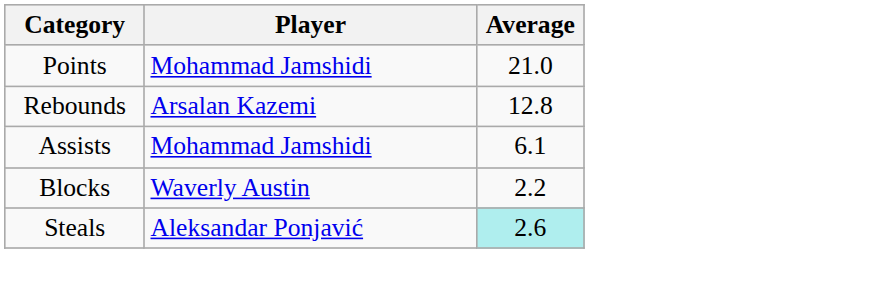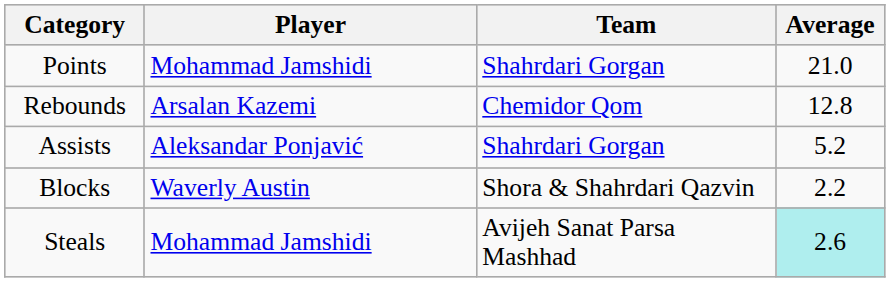+ column: Team | Shahrdari Gorgan | Chemidor Qom | Shahrdari Gorgan | Shora & Shahrdari Qazvin | Avijeh Sanat Parsa Mashhad
Assists | Player: Mohammad Jamshidi -> Aleksandar Ponjavić
Assists | Average: 6.1 -> 5.2
Steals | Player: Aleksandar Ponjavić -> Mohammad Jamshidi
